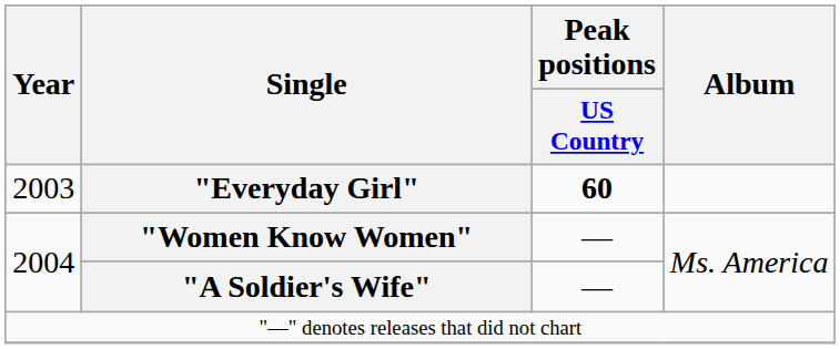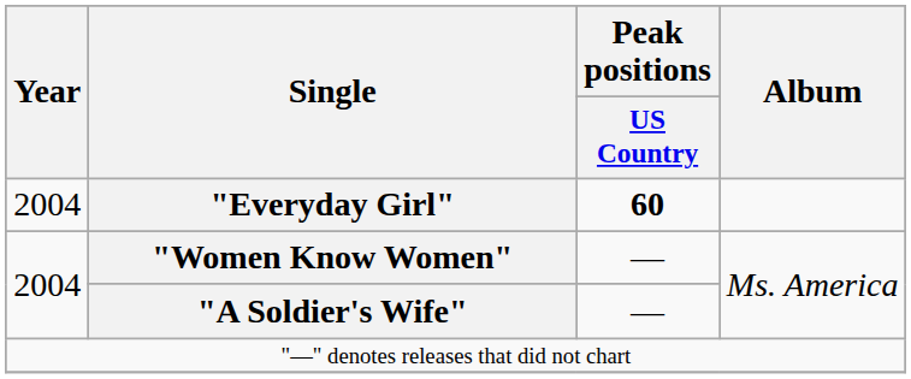"Everyday Girl" | Year: 2003 -> 2004
